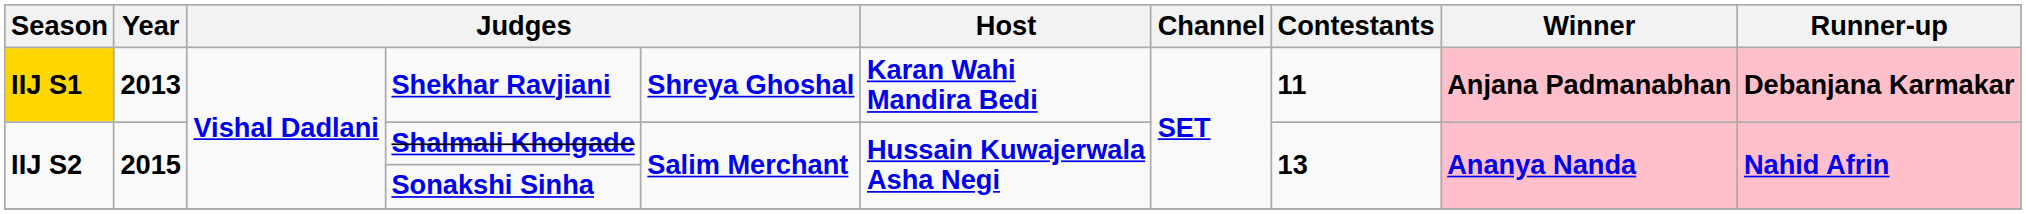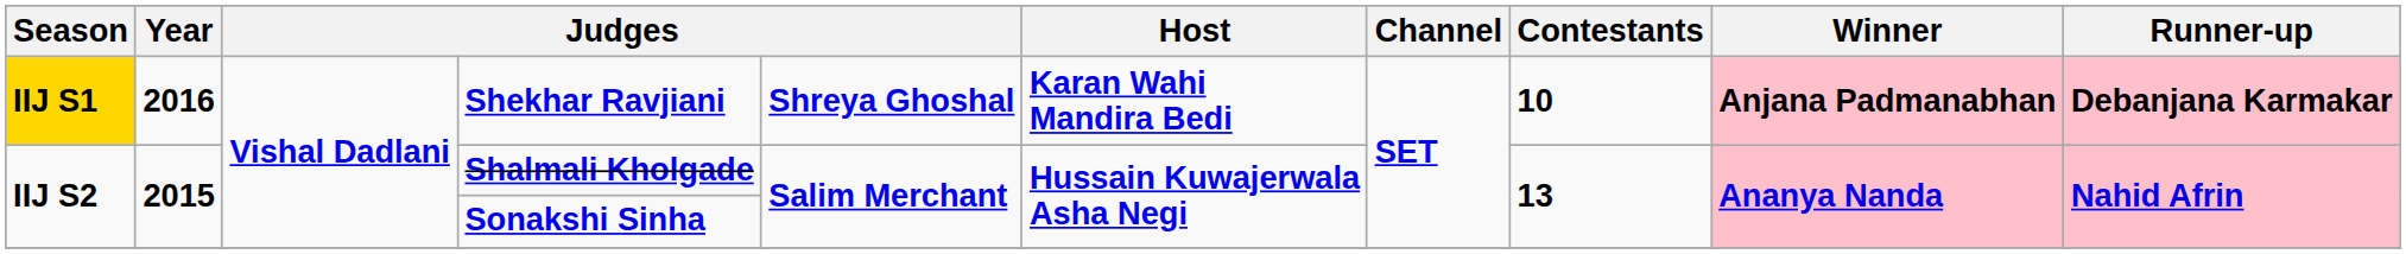Shekhar Ravjiani | Year: 2013 -> 2016
Shekhar Ravjiani | Contestants: 11 -> 10
